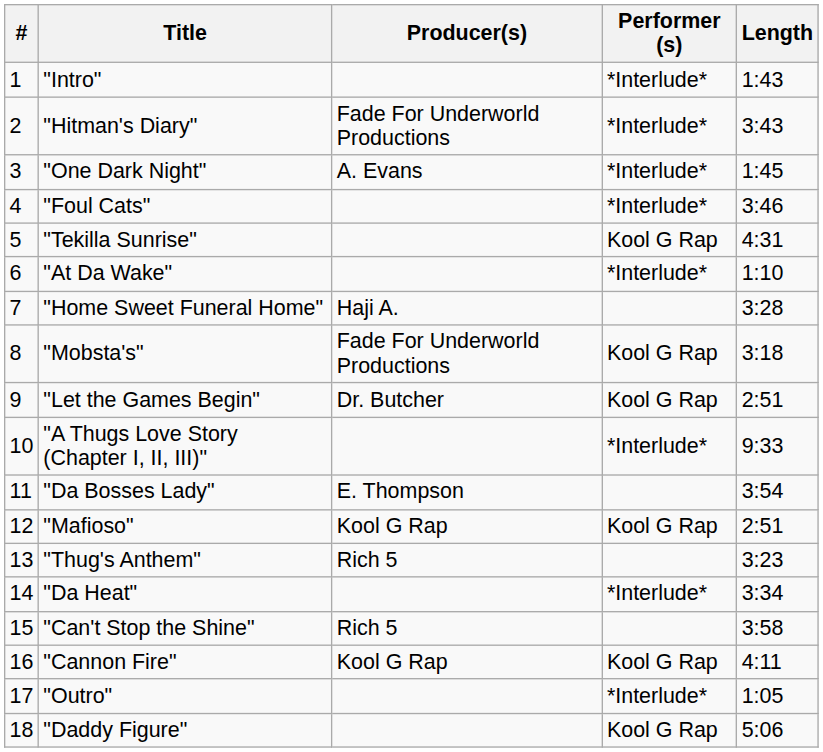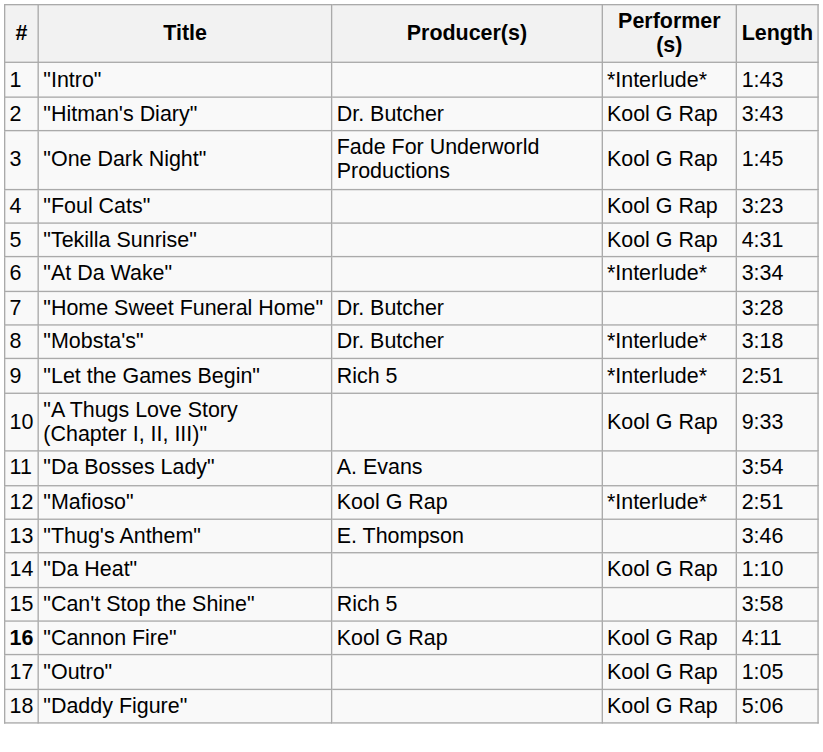"Hitman's Diary" | Producer(s): Fade For Underworld Productions -> Dr. Butcher
"Hitman's Diary" | Performer (s): *Interlude* -> Kool G Rap
"One Dark Night" | Producer(s): A. Evans -> Fade For Underworld Productions
"One Dark Night" | Performer (s): *Interlude* -> Kool G Rap
"Foul Cats" | Performer (s): *Interlude* -> Kool G Rap
"Foul Cats" | Length: 3:46 -> 3:23
"At Da Wake" | Length: 1:10 -> 3:34
"Home Sweet Funeral Home" | Producer(s): Haji A. -> Dr. Butcher
"Mobsta's" | Producer(s): Fade For Underworld Productions -> Dr. Butcher
"Mobsta's" | Performer (s): Kool G Rap -> *Interlude*
"Let the Games Begin" | Producer(s): Dr. Butcher -> Rich 5
"Let the Games Begin" | Performer (s): Kool G Rap -> *Interlude*
"A Thugs Love Story (Chapter I, II, III)" | Performer (s): *Interlude* -> Kool G Rap
"Da Bosses Lady" | Producer(s): E. Thompson -> A. Evans
"Mafioso" | Performer (s): Kool G Rap -> *Interlude*
"Thug's Anthem" | Producer(s): Rich 5 -> E. Thompson
"Thug's Anthem" | Length: 3:23 -> 3:46
"Da Heat" | Performer (s): *Interlude* -> Kool G Rap
"Da Heat" | Length: 3:34 -> 1:10
"Cannon Fire" | #: normal -> bold
"Outro" | Performer (s): *Interlude* -> Kool G Rap
